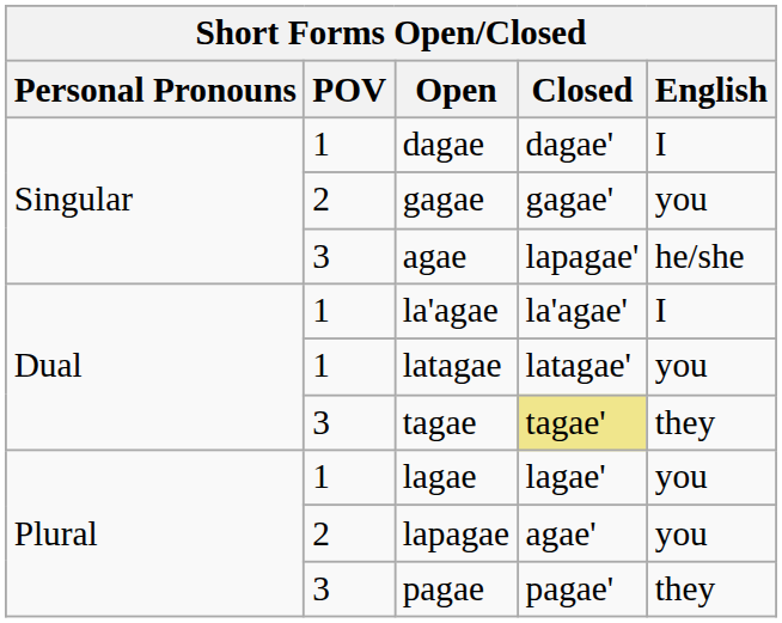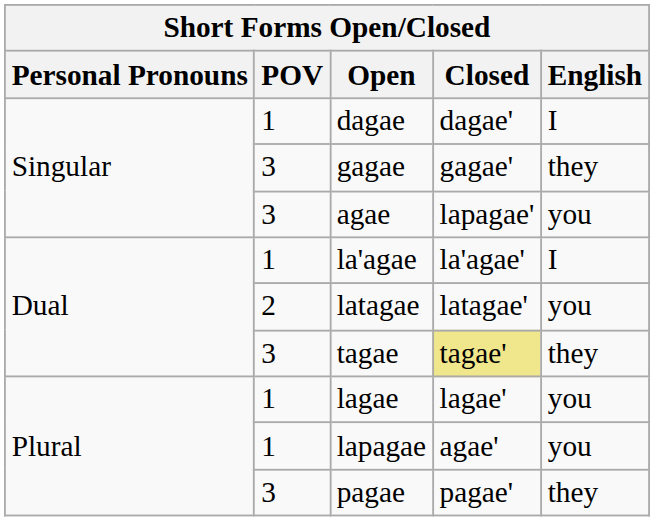gagae | POV: 2 -> 3
gagae | English: you -> they
agae | English: he/she -> you
latagae | POV: 1 -> 2
lapagae | POV: 2 -> 1
